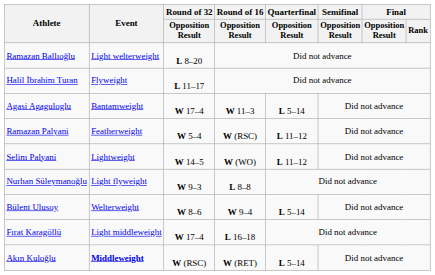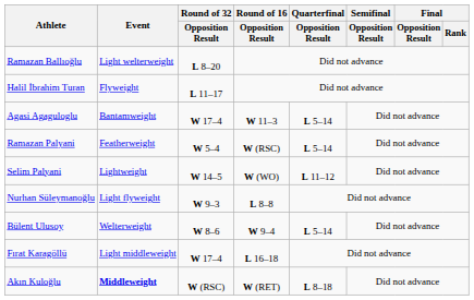Ramazan Palyani | Quarterfinal / Opposition Result: L 11–12 -> L 5–14
Akın Kuloğlu | Quarterfinal / Opposition Result: L 5–14 -> L 8–18
